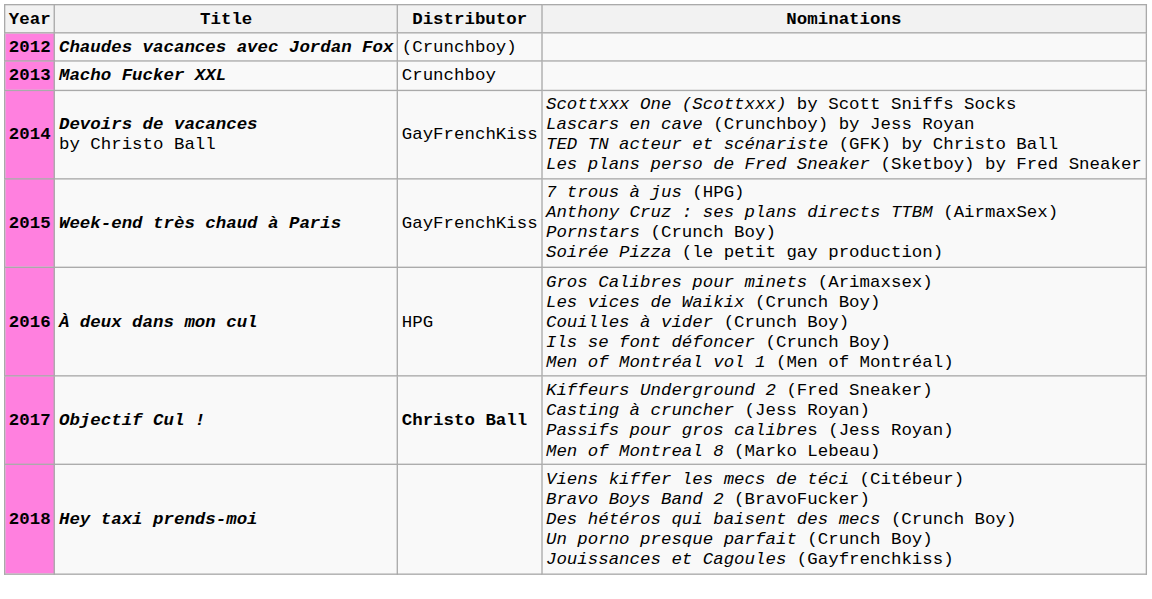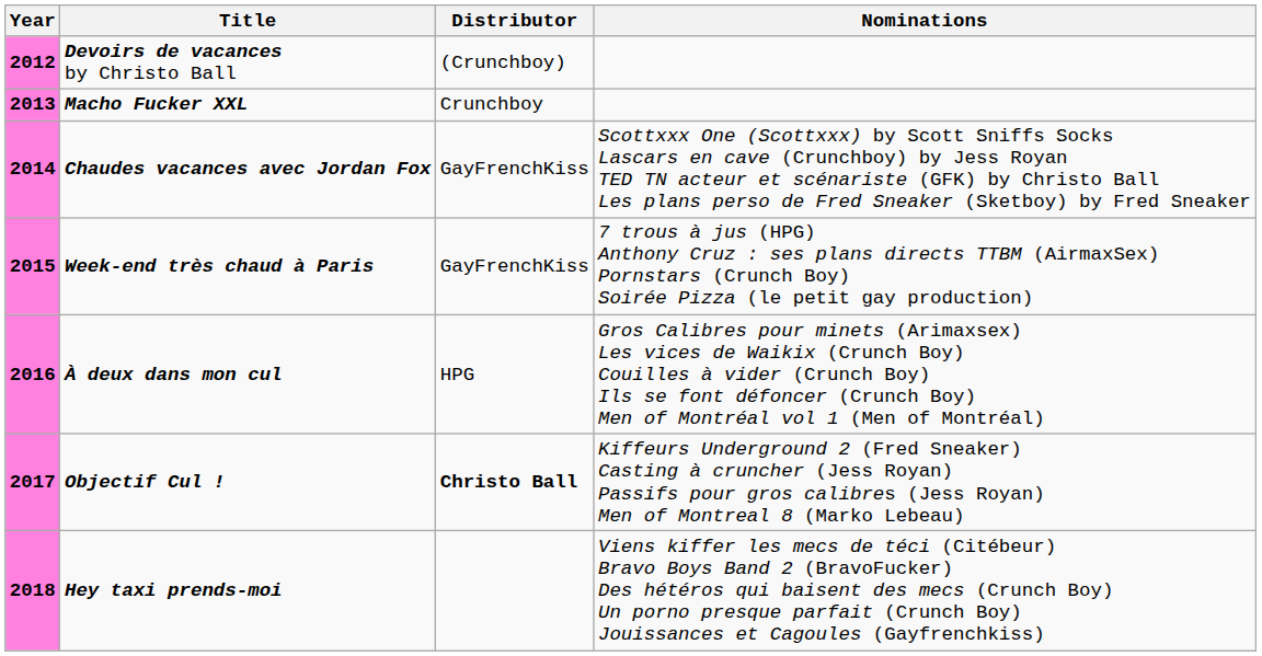2012 | Title: Chaudes vacances avec Jordan Fox -> Devoirs de vacances by Christo Ball
2014 | Title: Devoirs de vacances by Christo Ball -> Chaudes vacances avec Jordan Fox
